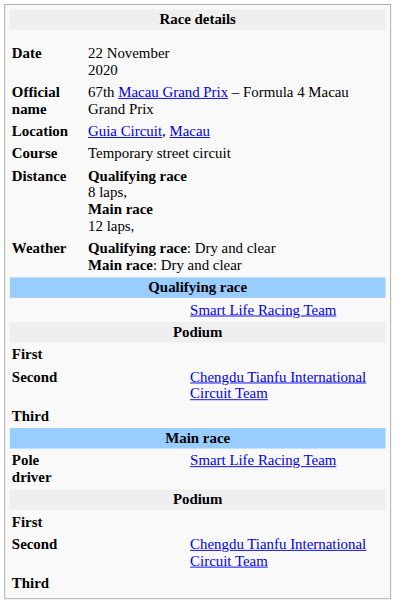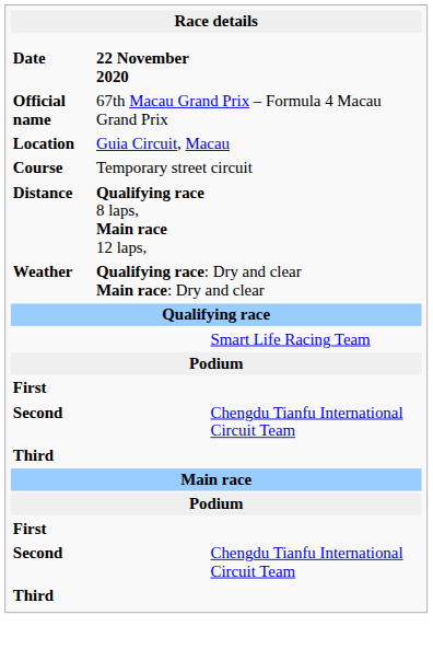Date | column 2: normal -> bold
- row: Pole driver | Smart Life Racing Team
